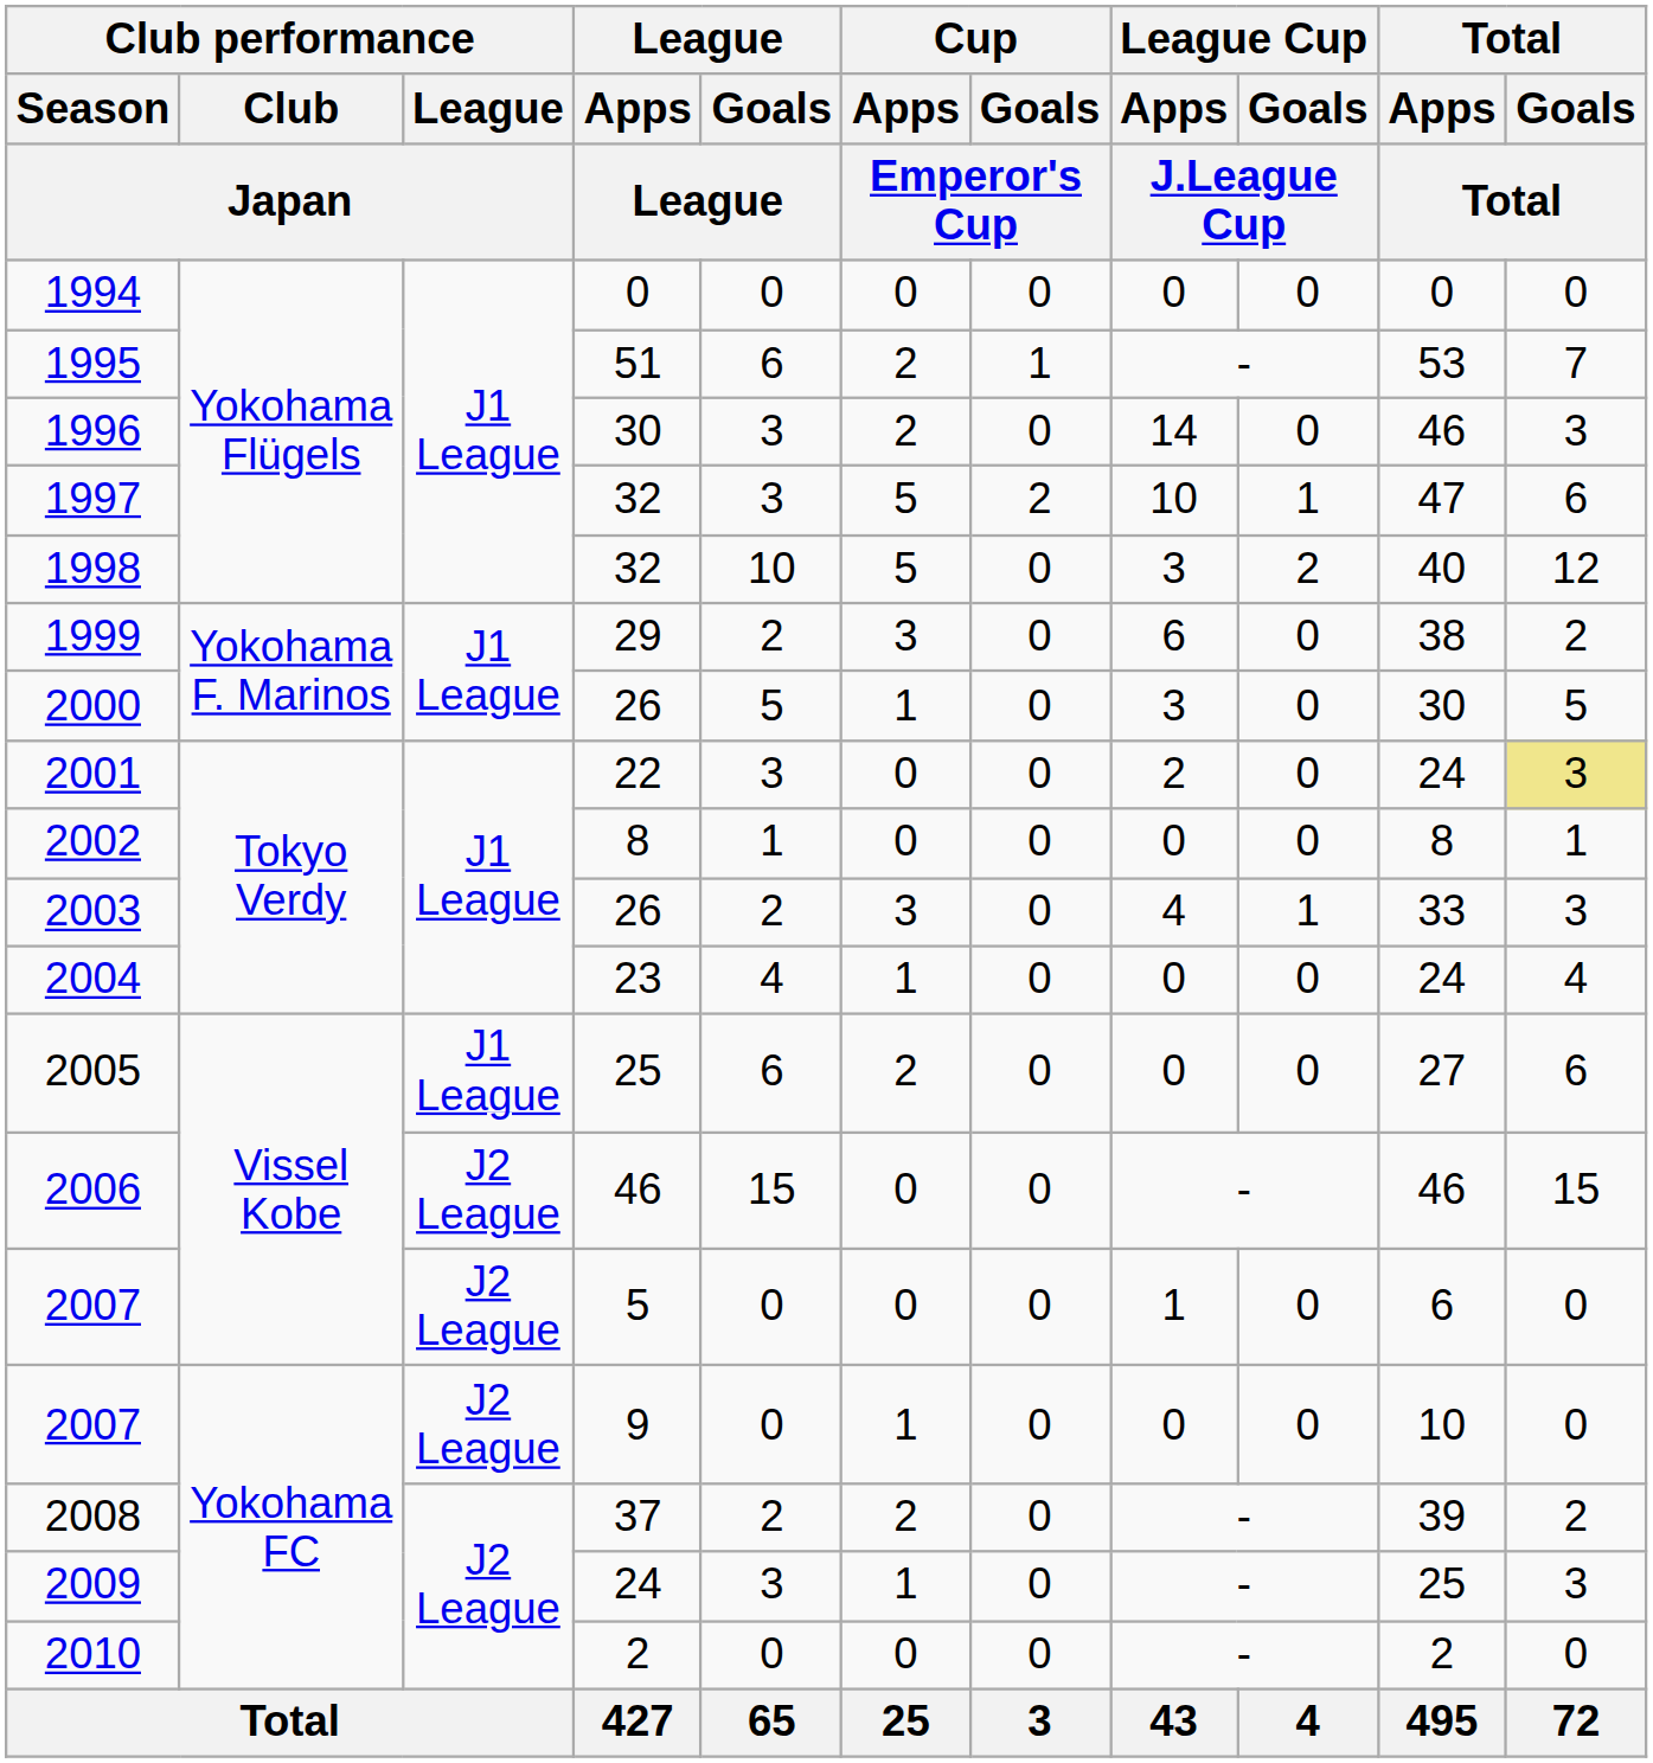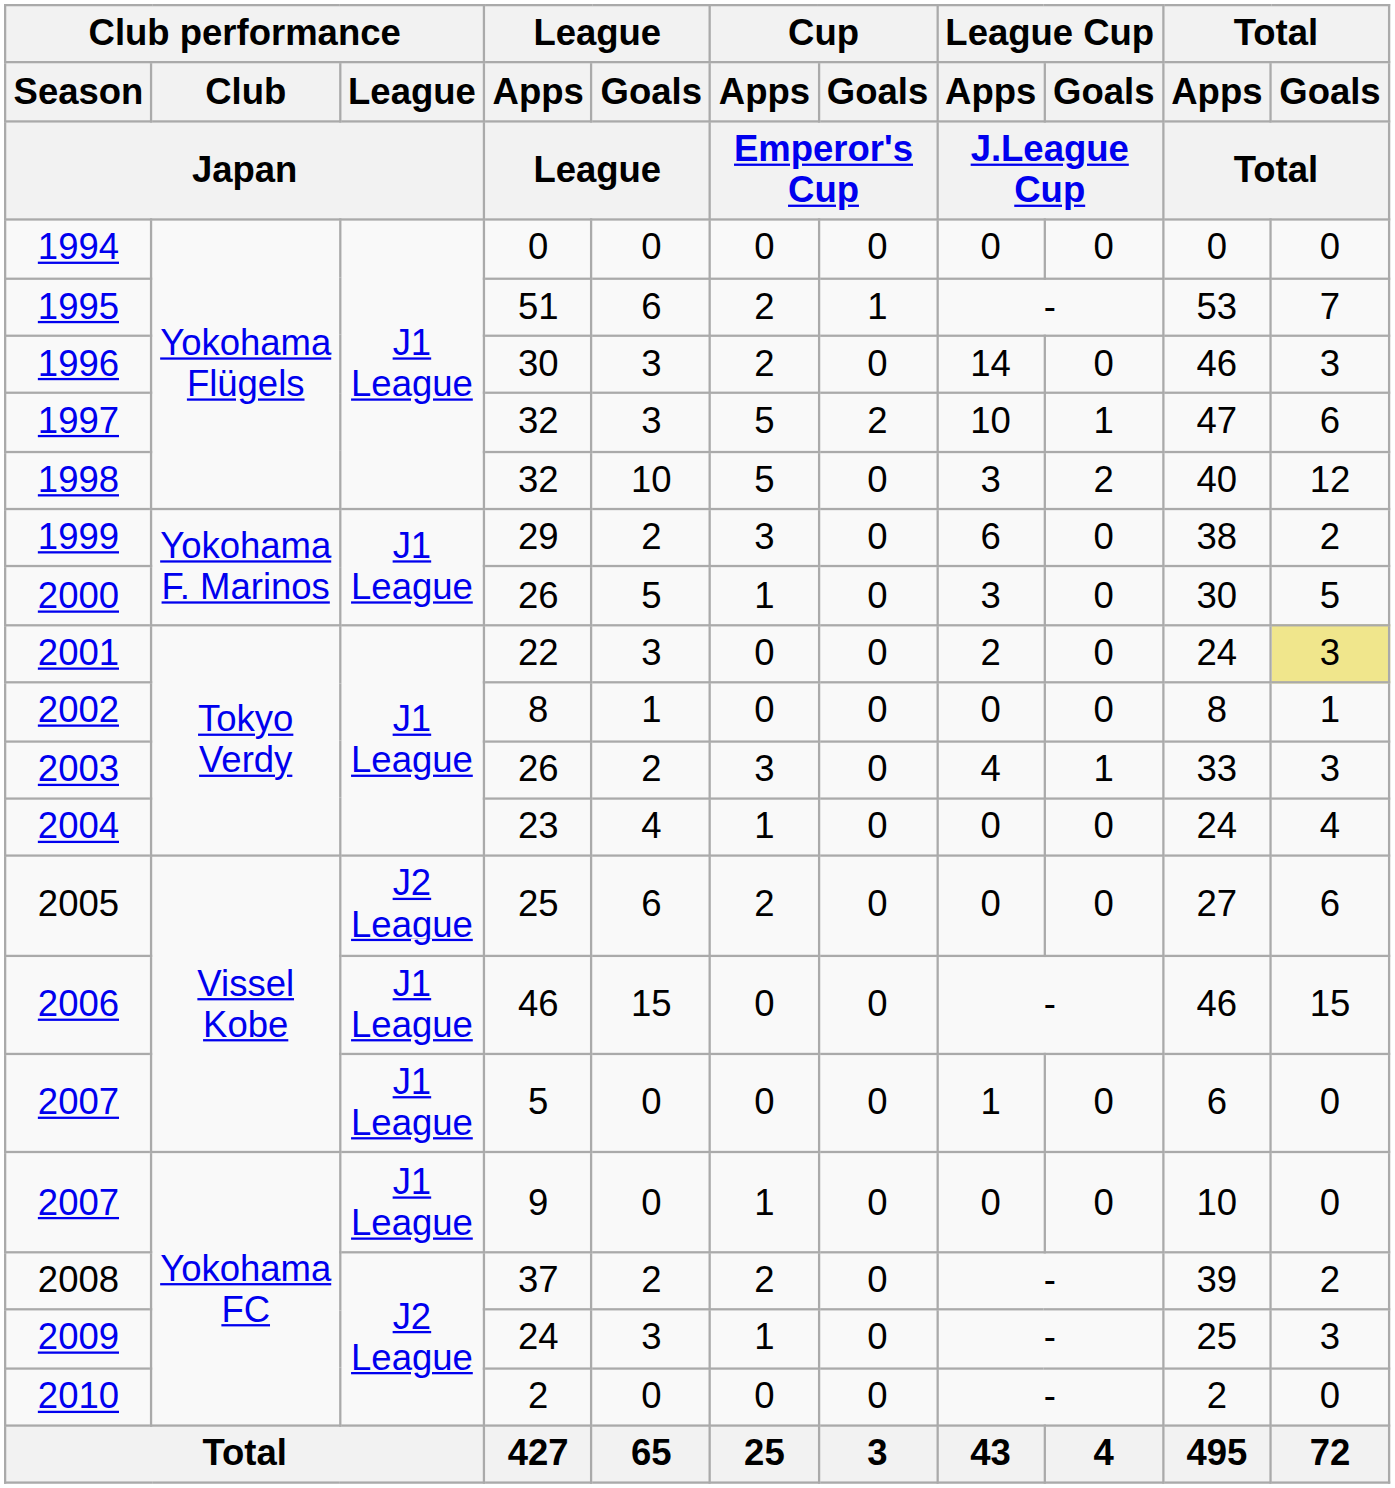2005 | Club performance / League / Japan: J1 League -> J2 League
2006 | Club performance / League / Japan: J2 League -> J1 League
2007 / 5 | Club performance / League / Japan: J2 League -> J1 League
2007 / 9 | Club performance / League / Japan: J2 League -> J1 League
